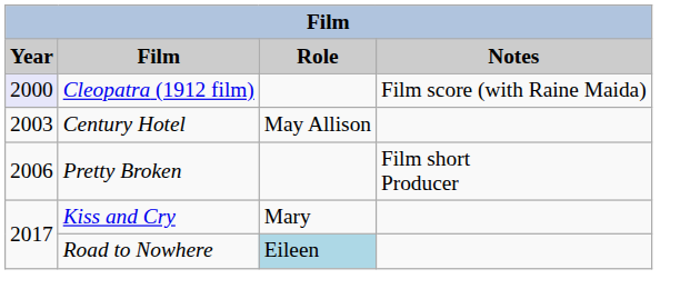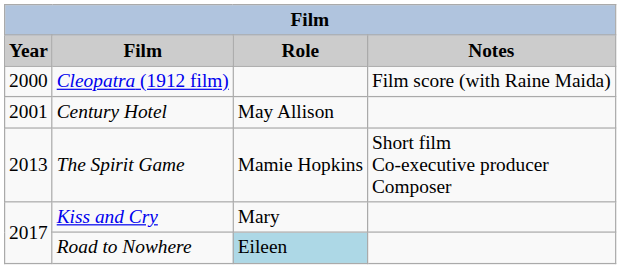Cleopatra (1912 film) | Year: lavender background -> no background
Century Hotel | Year: 2003 -> 2001
- row: 2006 | Pretty Broken | Film short Producer
+ row: 2013 | The Spirit Game | Mamie Hopkins | Short film Co-executive producer Composer
